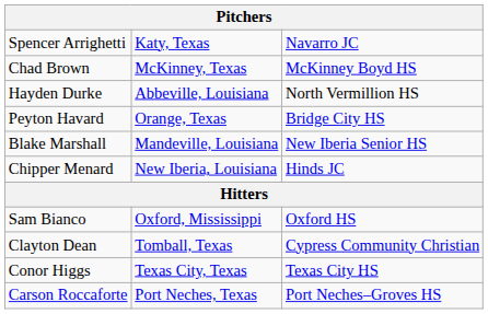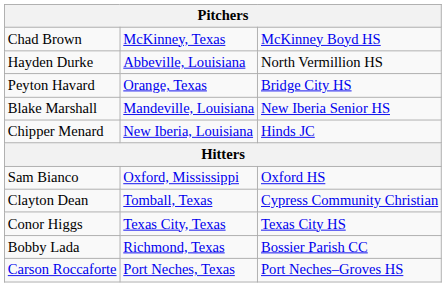- row: Spencer Arrighetti | Katy, Texas | Navarro JC
+ row: Bobby Lada | Richmond, Texas | Bossier Parish CC
